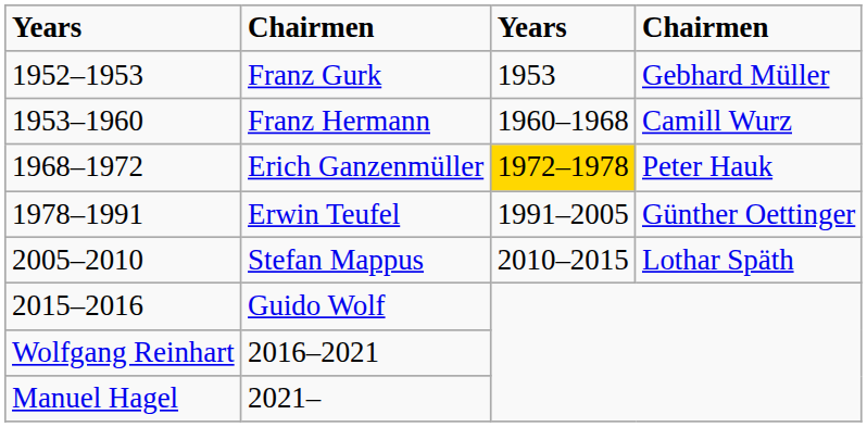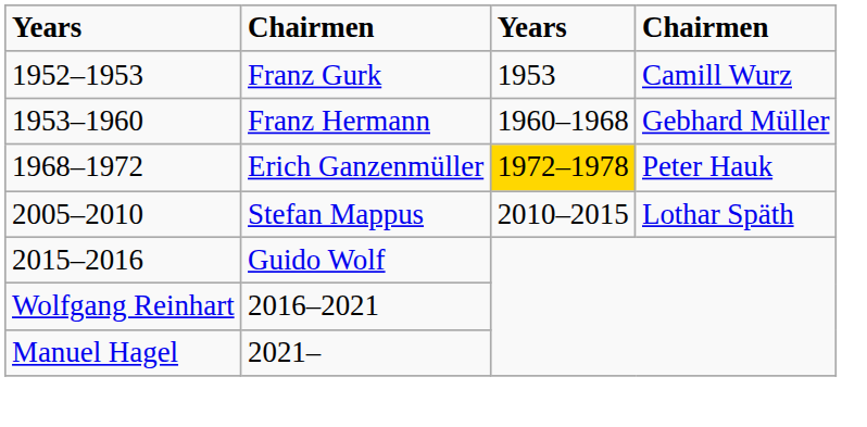Franz Gurk | column 4: Gebhard Müller -> Camill Wurz
Franz Hermann | column 4: Camill Wurz -> Gebhard Müller
- row: 1978–1991 | Erwin Teufel | 1991–2005 | Günther Oettinger
